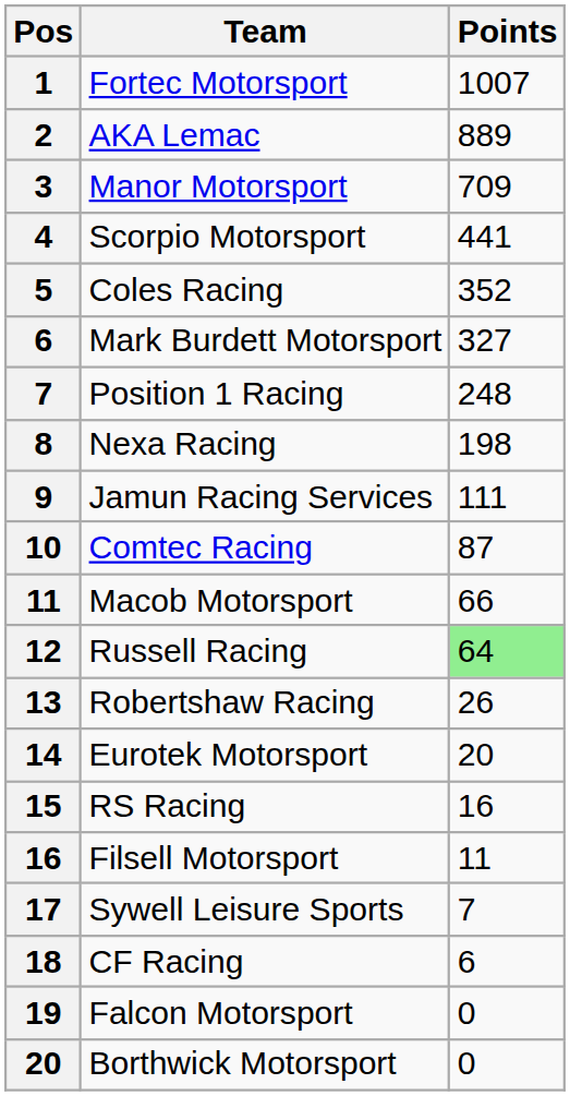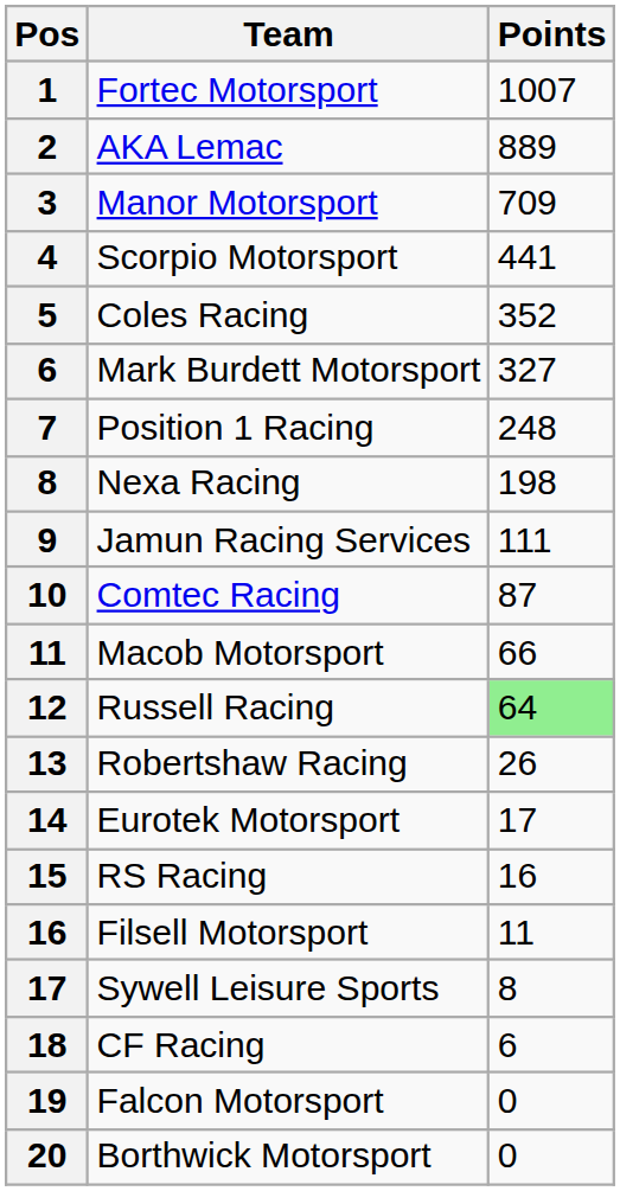Eurotek Motorsport | Points: 20 -> 17
Sywell Leisure Sports | Points: 7 -> 8
